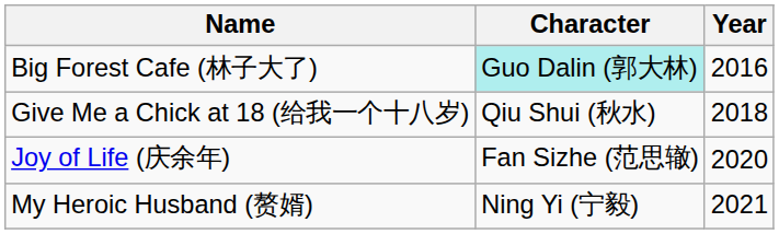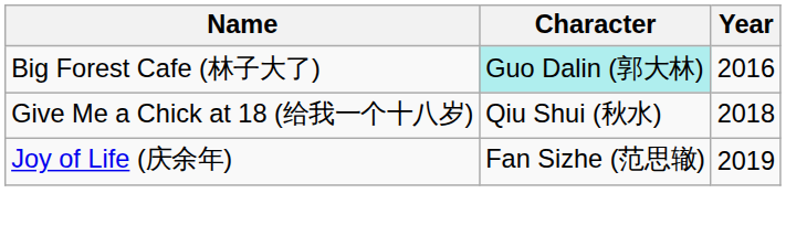Joy of Life (庆余年) | Year: 2020 -> 2019
- row: My Heroic Husband (赘婿) | Ning Yi (宁毅) | 2021
